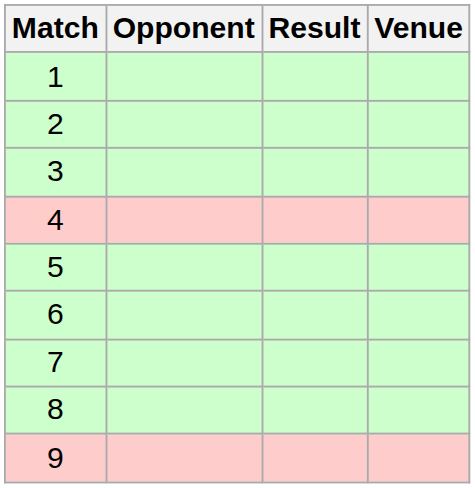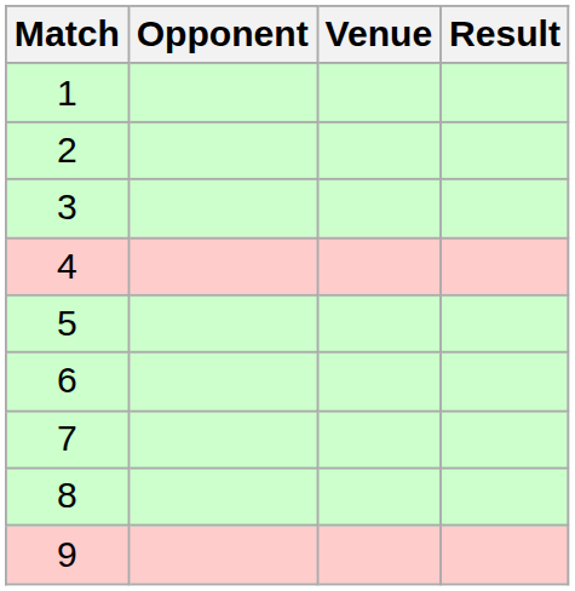columns swapped: Venue <-> Result
